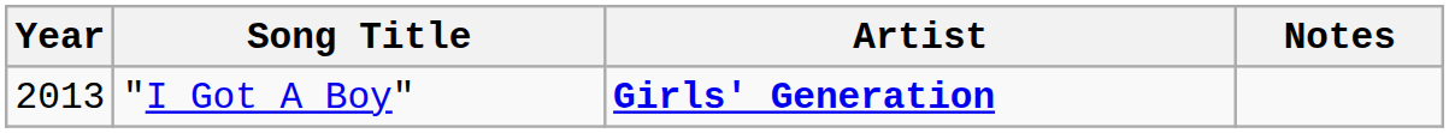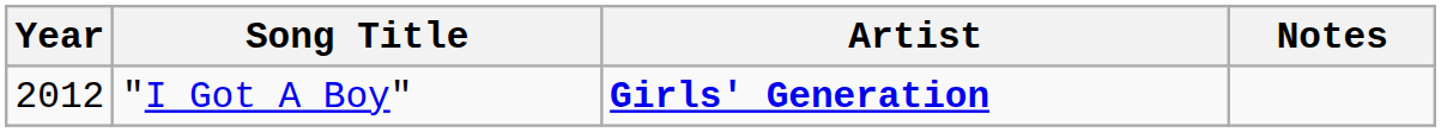"I Got A Boy" | Year: 2013 -> 2012
